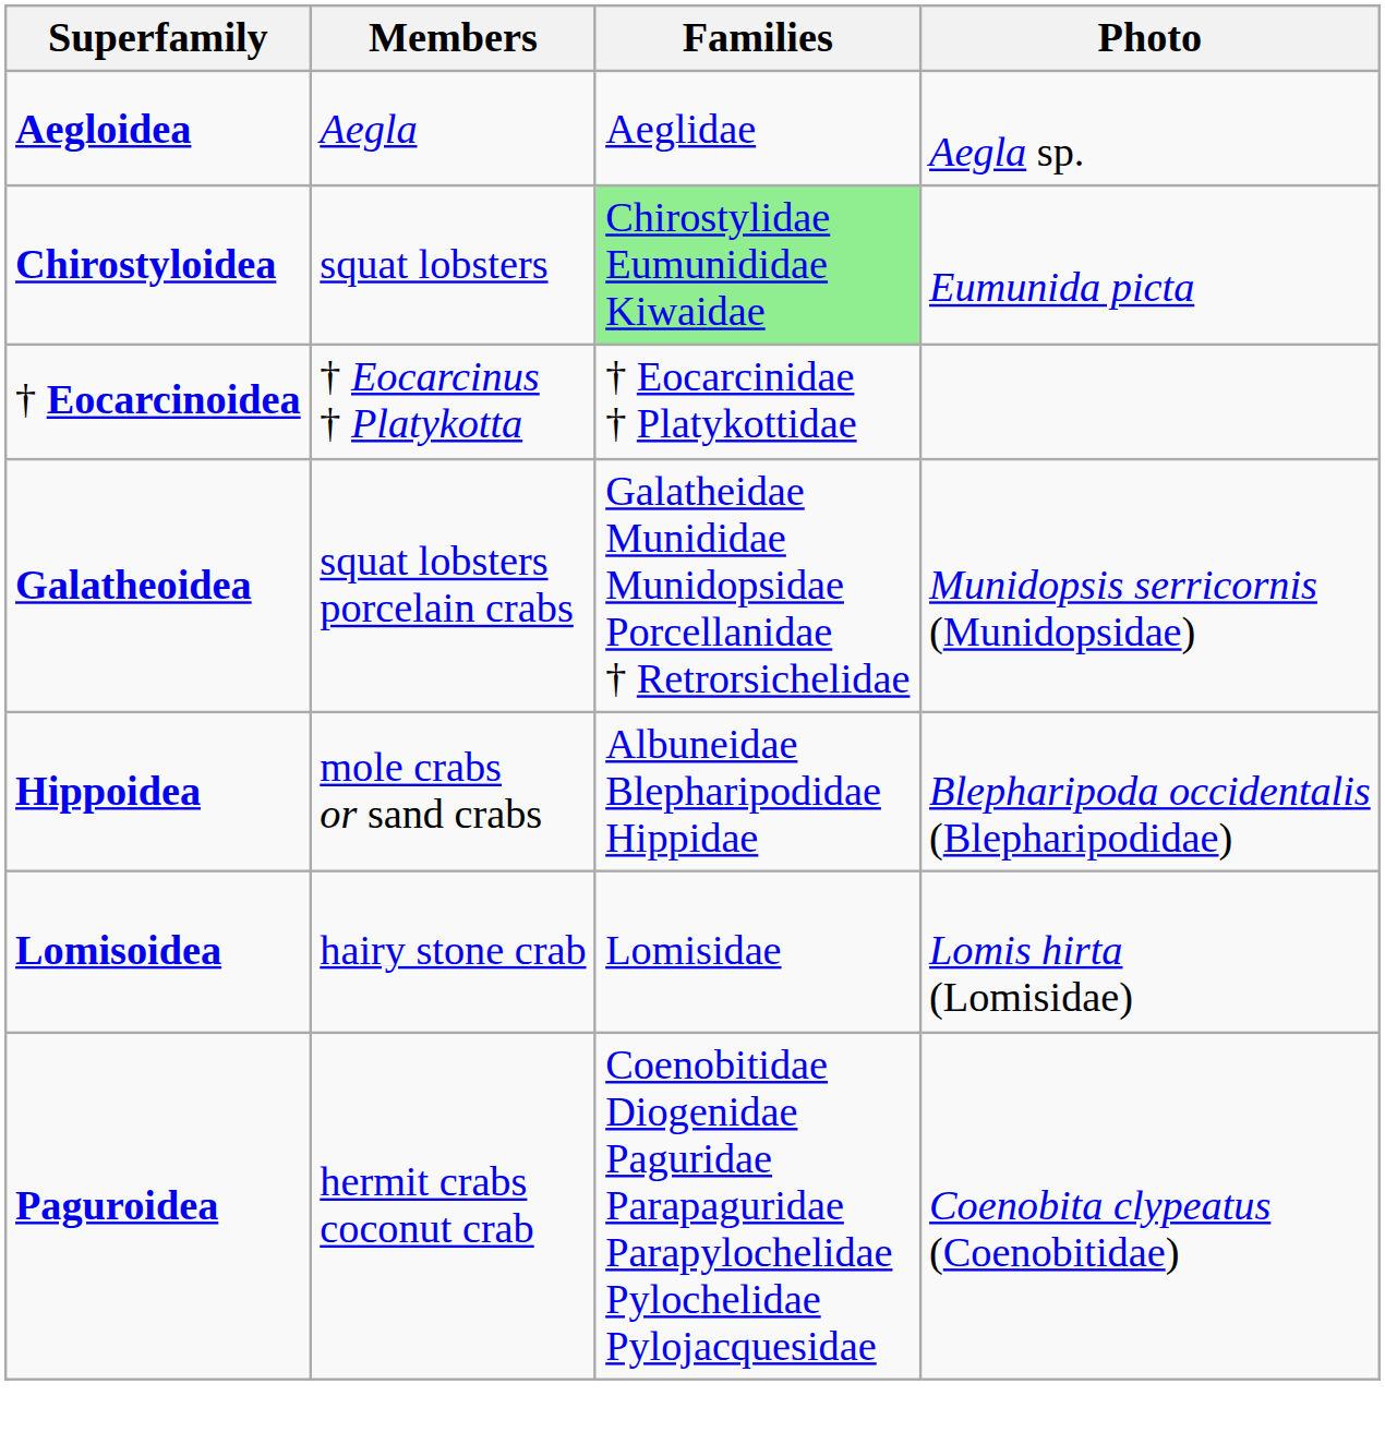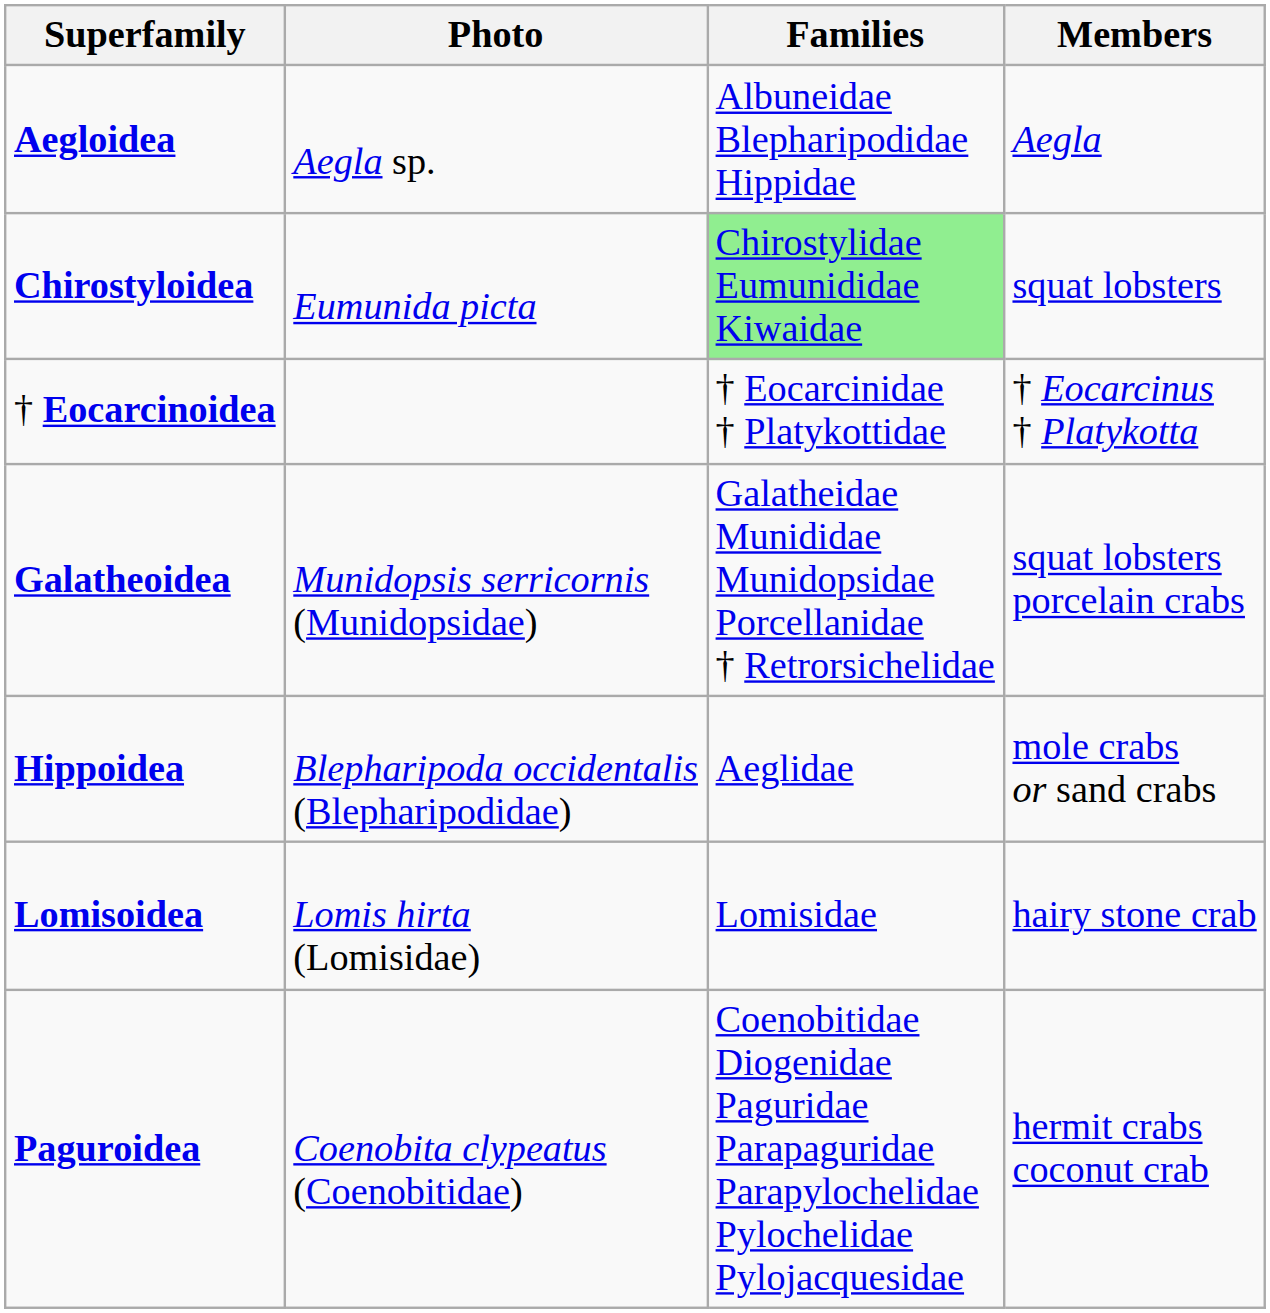columns swapped: Members <-> Photo
Aegloidea | Families: Aeglidae -> Albuneidae Blepharipodidae Hippidae
Hippoidea | Families: Albuneidae Blepharipodidae Hippidae -> Aeglidae
